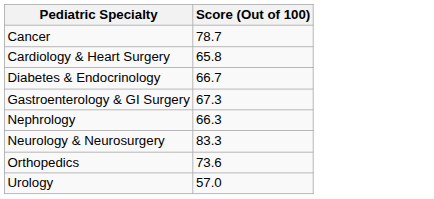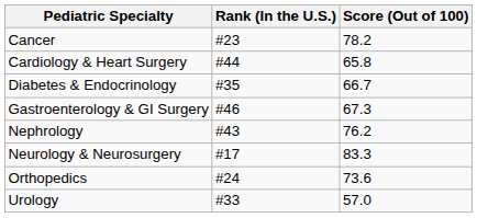+ column: Rank (In the U.S.) | #23 | #44 | #35 | #46 | #43 | #17 | #24 | #33
Cancer | Score (Out of 100): 78.7 -> 78.2
Nephrology | Score (Out of 100): 66.3 -> 76.2
